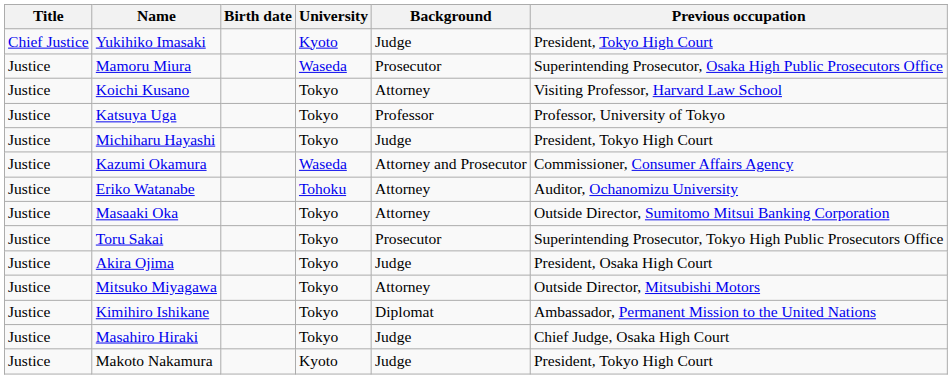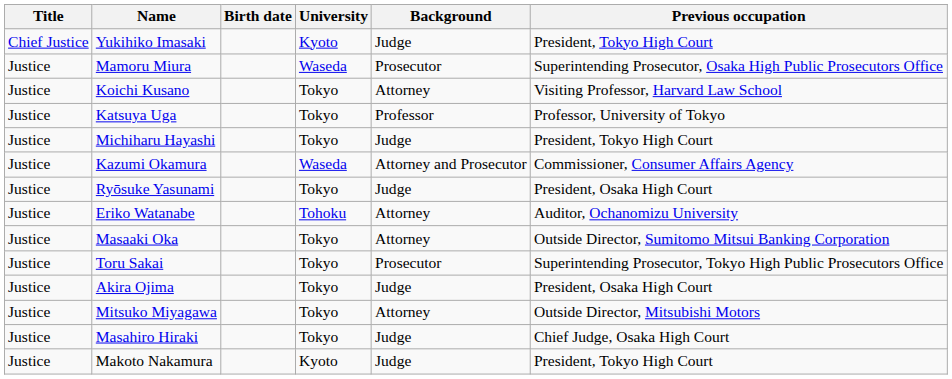+ row: Justice | Ryōsuke Yasunami | Tokyo | Judge | President, Osaka High Court
- row: Justice | Kimihiro Ishikane | Tokyo | Diplomat | Ambassador, Permanent Mission to the United Nations
